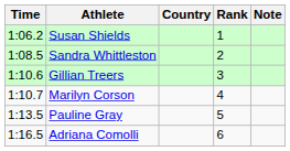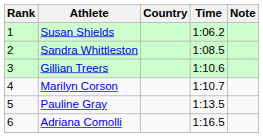columns swapped: Rank <-> Time
